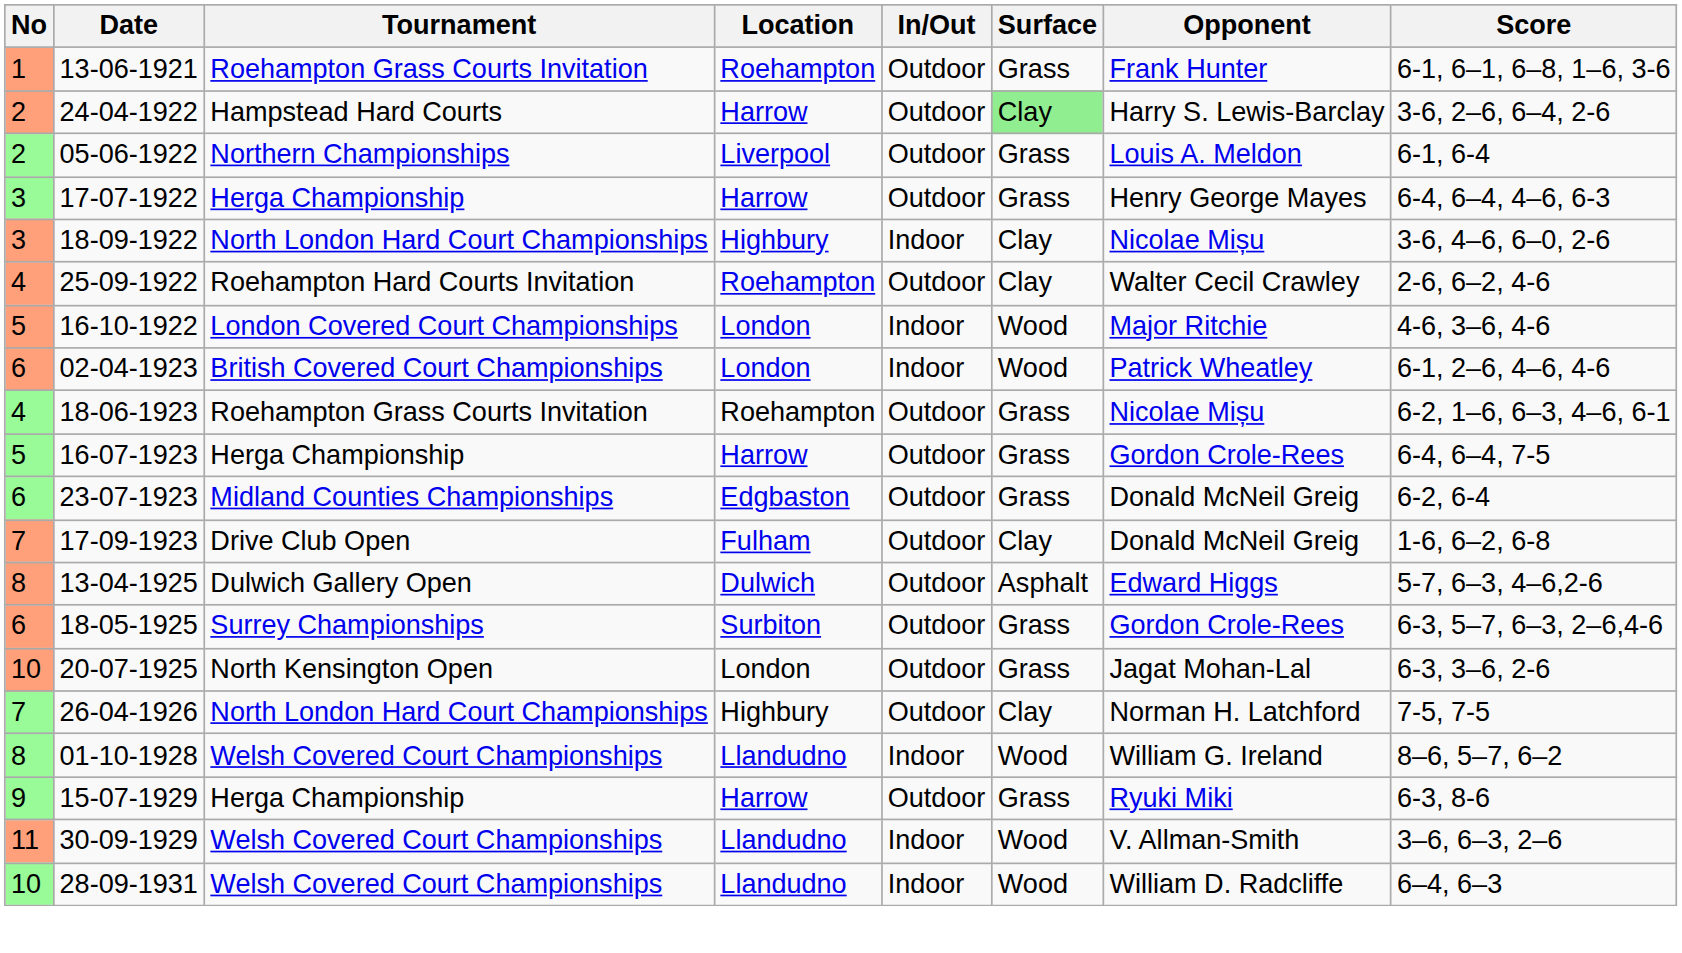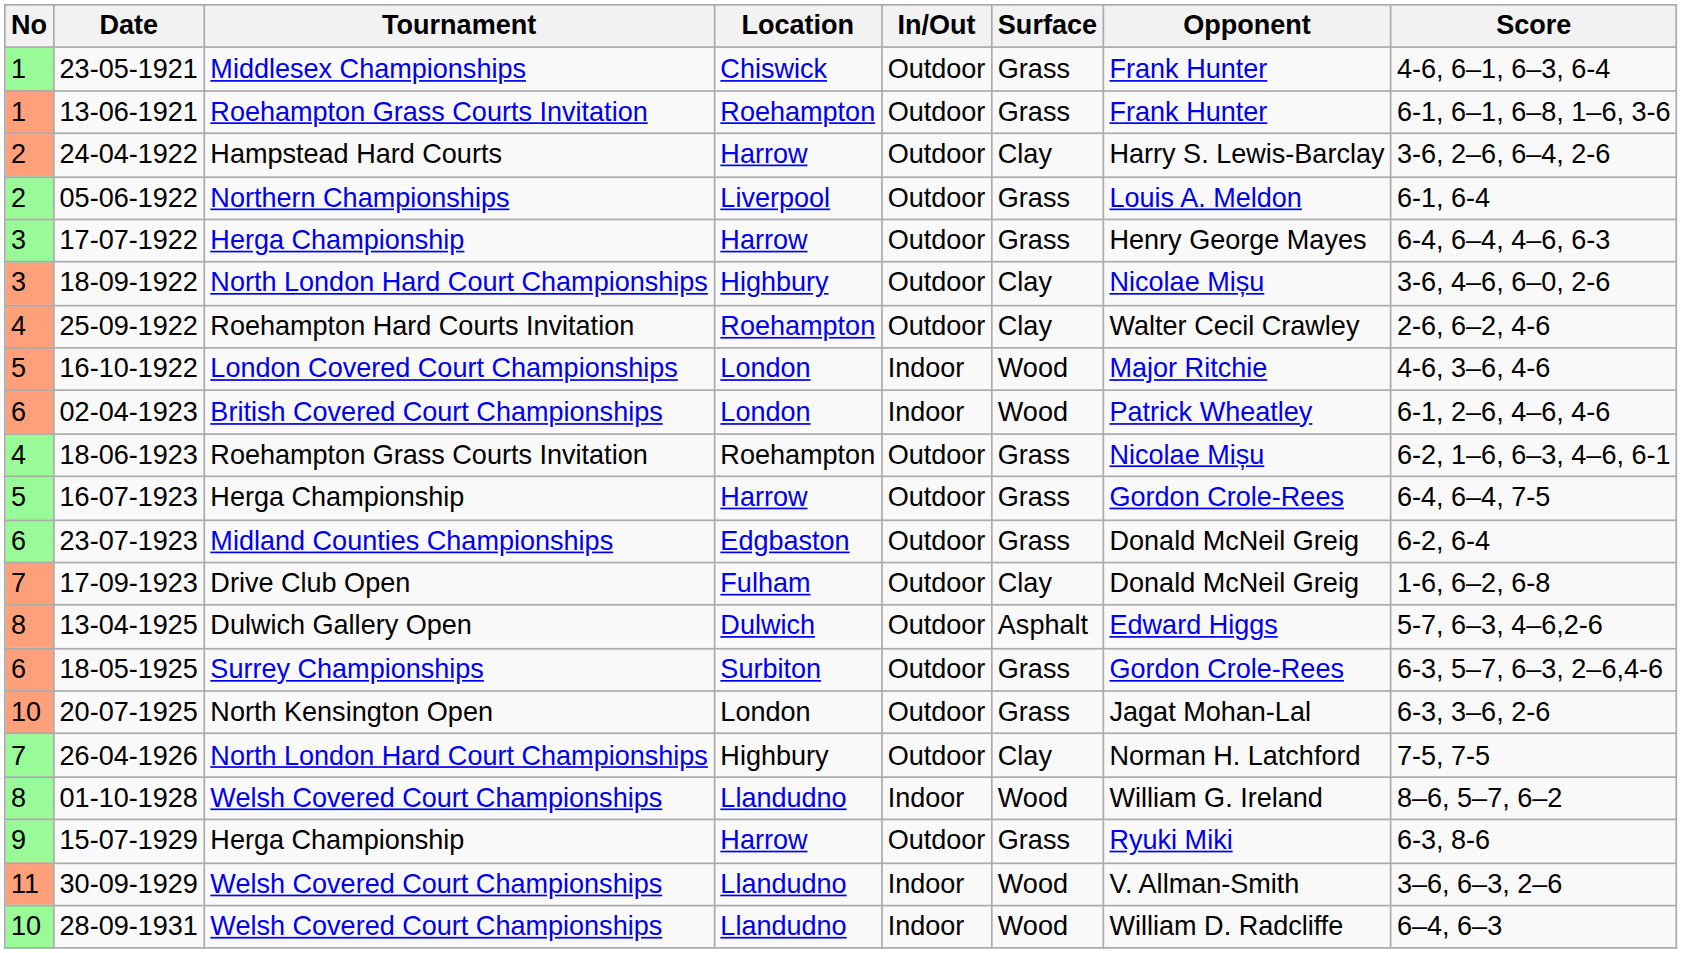+ row: 1 | 23-05-1921 | Middlesex Championships | Chiswick | Outdoor | Grass | Frank Hunter | 4-6, 6–1, 6–3, 6-4
24-04-1922 | Surface: lightgreen background -> no background
18-09-1922 | In/Out: Indoor -> Outdoor
